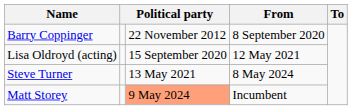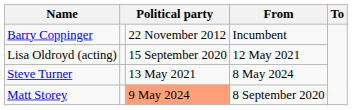Barry Coppinger | From: 8 September 2020 -> Incumbent
Matt Storey | From: Incumbent -> 8 September 2020
